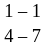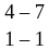rows swapped: 1 – 1 <-> 4 – 7
